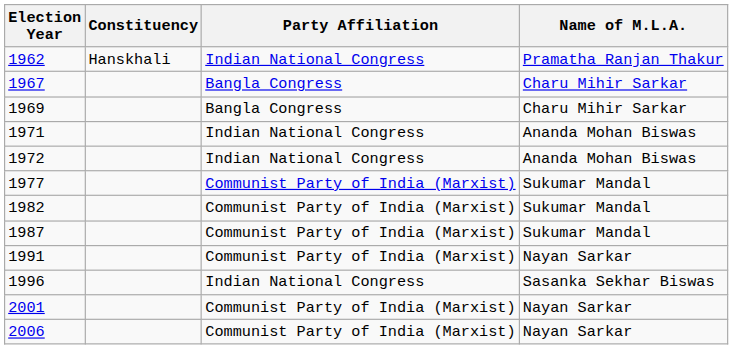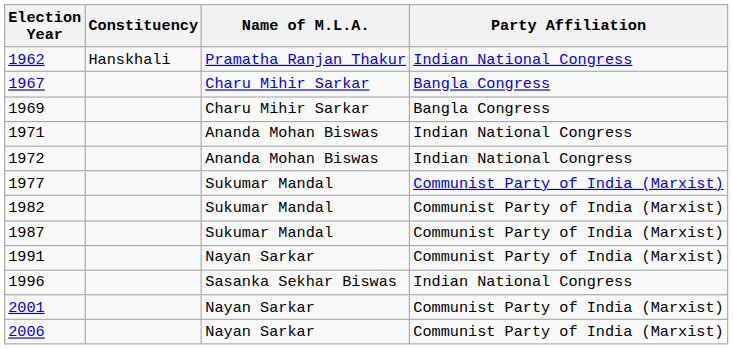columns swapped: Name of M.L.A. <-> Party Affiliation
